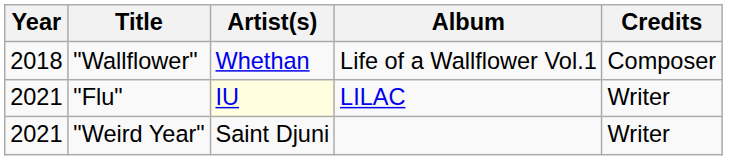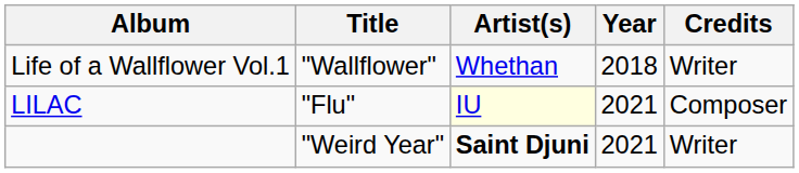columns swapped: Year <-> Album
"Wallflower" | Credits: Composer -> Writer
"Flu" | Credits: Writer -> Composer
"Weird Year" | Artist(s): normal -> bold
